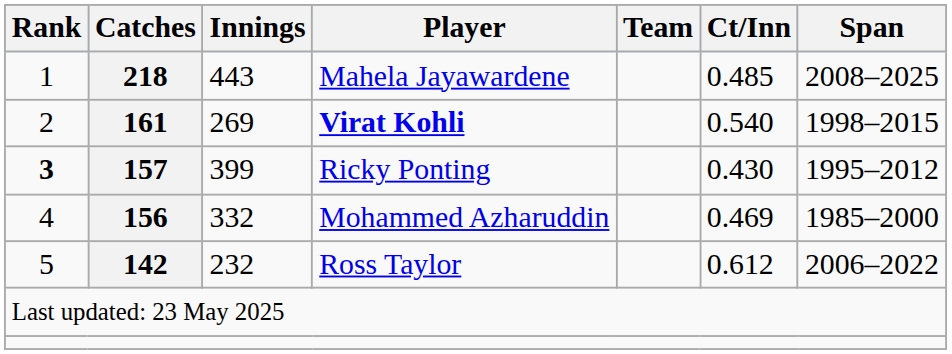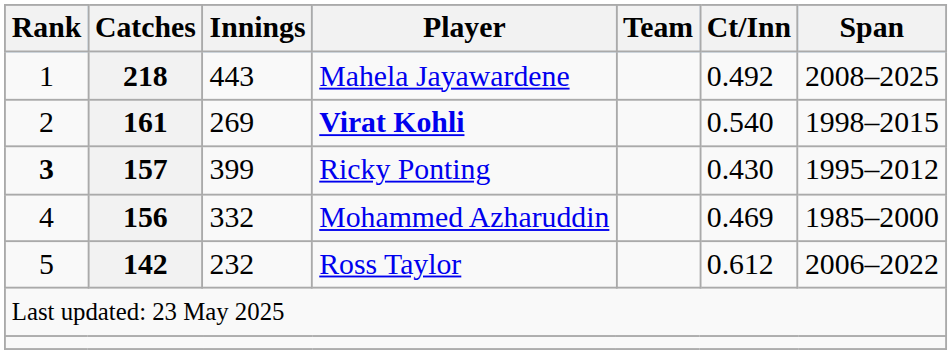Mahela Jayawardene | Ct/Inn: 0.485 -> 0.492
